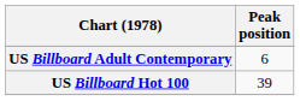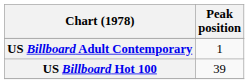US Billboard Adult Contemporary | Peak position: 6 -> 1
